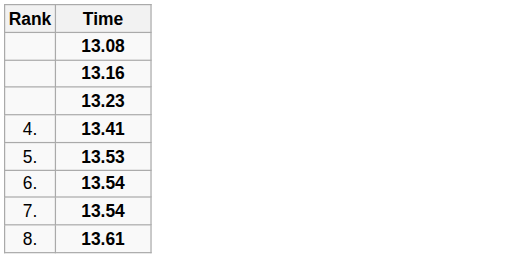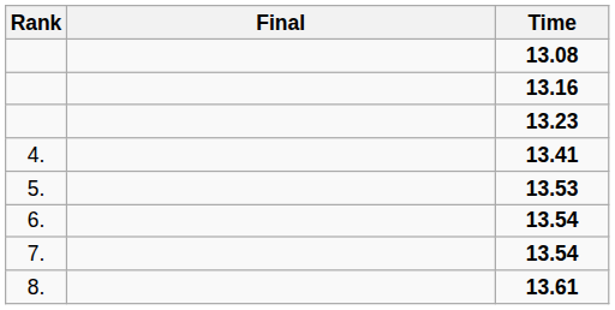+ column: Final
